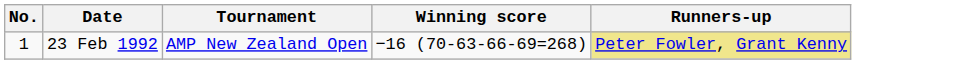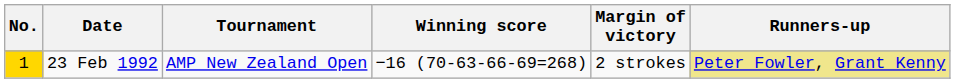+ column: Margin of victory | 2 strokes
23 Feb 1992 | No.: no background -> gold background
